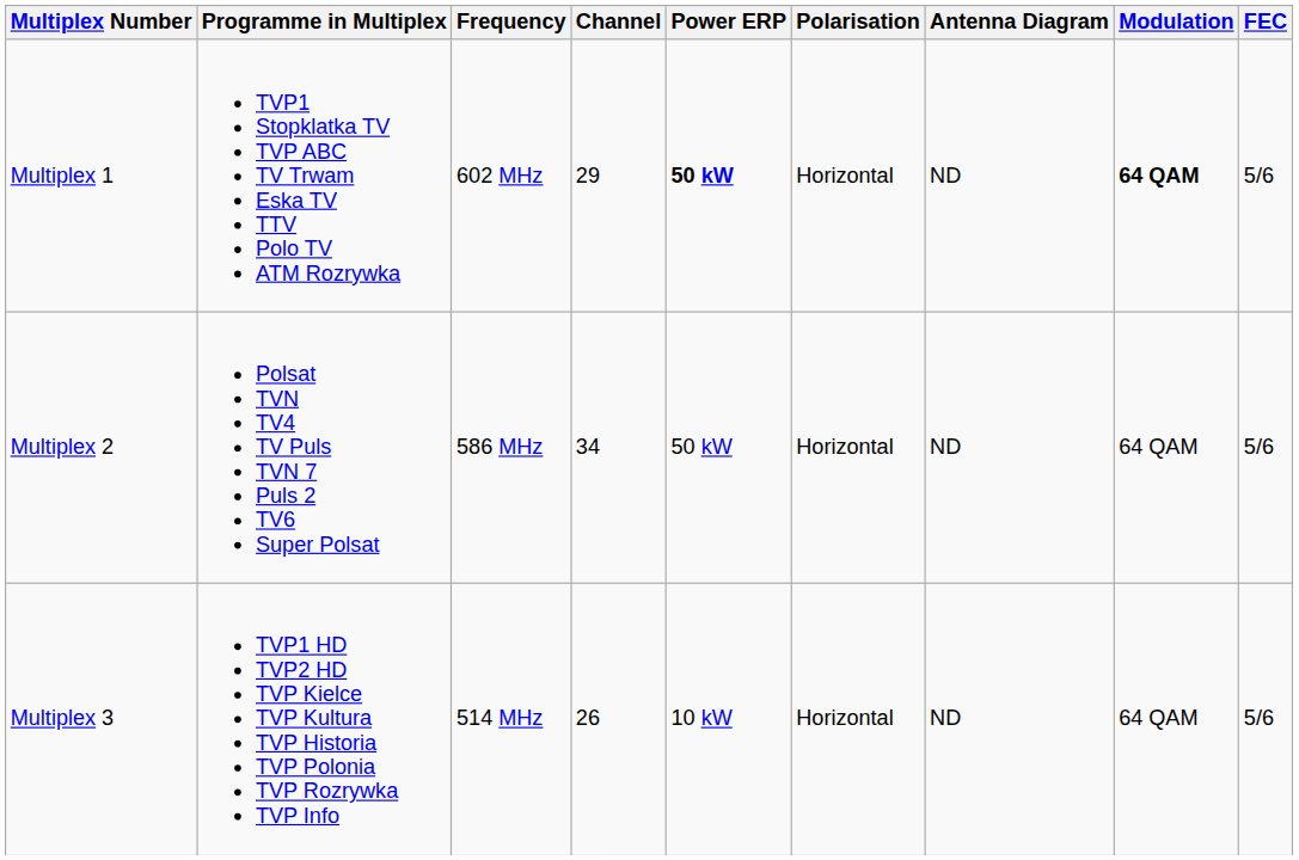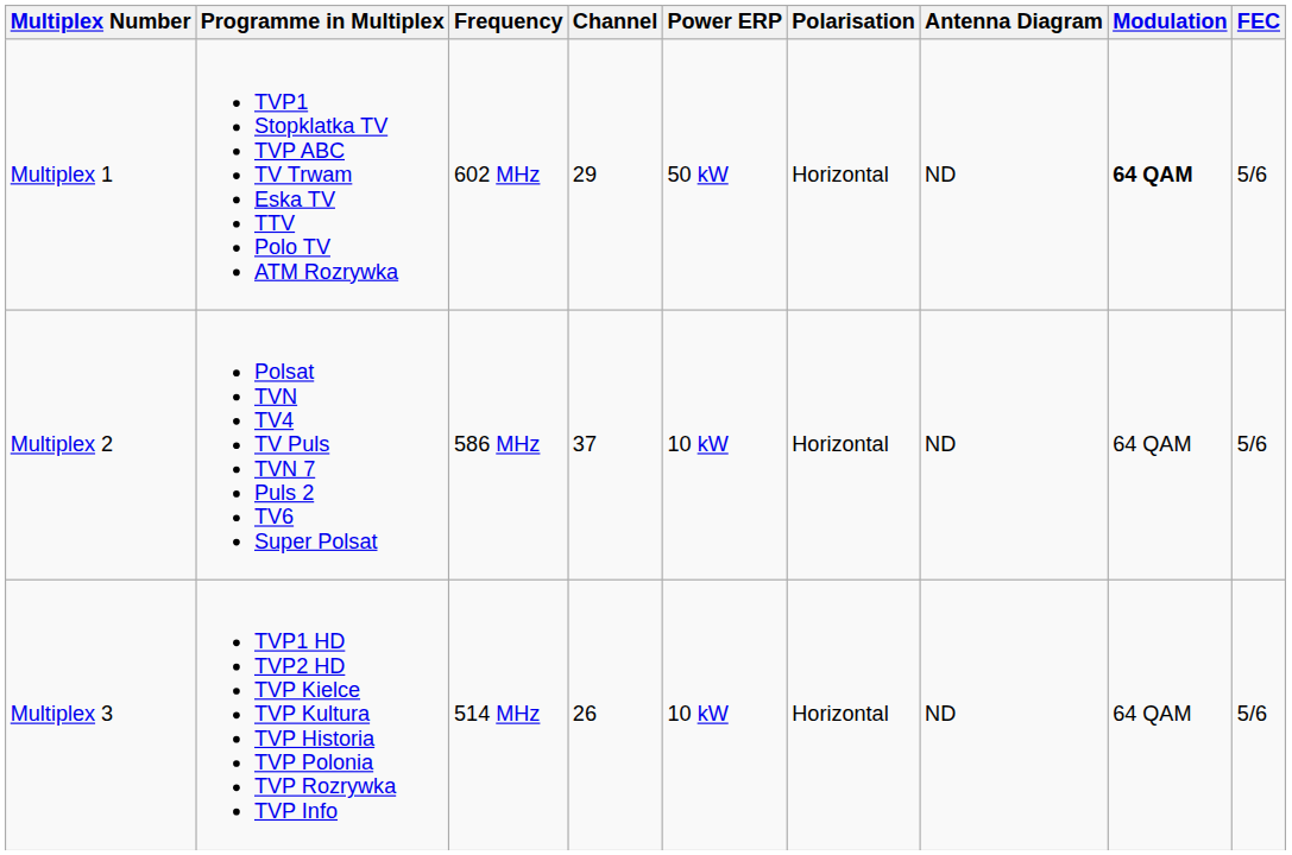Multiplex 1 | Power ERP: bold -> normal
Multiplex 2 | Channel: 34 -> 37
Multiplex 2 | Power ERP: 50 kW -> 10 kW
